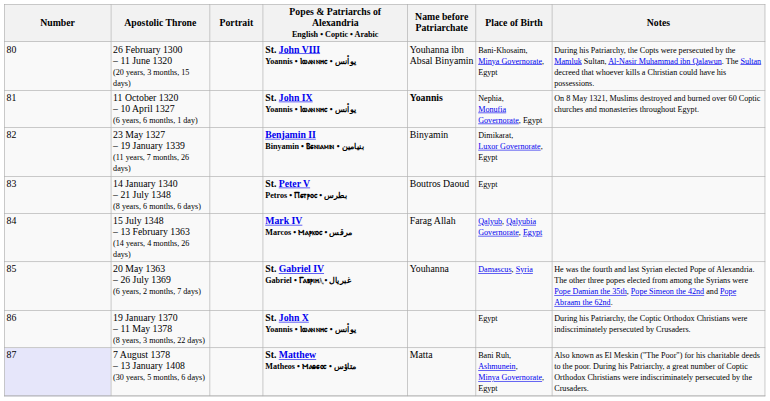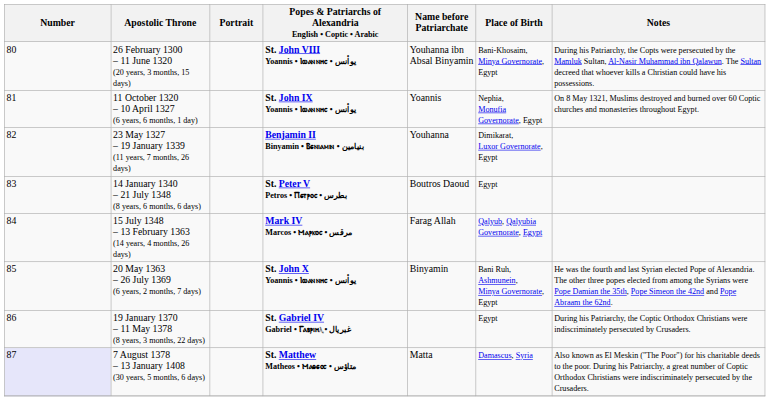11 October 1320 – 10 April 1327 (6 years, 6 months, 1 day) | Name before Patriarchate: bold -> normal
23 May 1327 – 19 January 1339 (11 years, 7 months, 26 days) | Name before Patriarchate: Binyamin -> Youhanna
20 May 1363 – 26 July 1369 (6 years, 2 months, 7 days) | Popes & Patriarchs of Alexandria English • Coptic • Arabic: St. Gabriel IV Gabriel • Ⲅⲁⲃⲣⲓⲏⲗ • غبريال -> St. John X Yoannis • Ⲓⲱⲁⲛⲛⲏⲥ • يوأنس
20 May 1363 – 26 July 1369 (6 years, 2 months, 7 days) | Name before Patriarchate: Youhanna -> Binyamin
20 May 1363 – 26 July 1369 (6 years, 2 months, 7 days) | Place of Birth: Damascus, Syria -> Bani Ruh, Ashmunein, Minya Governorate, Egypt
19 January 1370 – 11 May 1378 (8 years, 3 months, 22 days) | Popes & Patriarchs of Alexandria English • Coptic • Arabic: St. John X Yoannis • Ⲓⲱⲁⲛⲛⲏⲥ • يوأنس -> St. Gabriel IV Gabriel • Ⲅⲁⲃⲣⲓⲏⲗ • غبريال
7 August 1378 – 13 January 1408 (30 years, 5 months, 6 days) | Place of Birth: Bani Ruh, Ashmunein, Minya Governorate, Egypt -> Damascus, Syria
